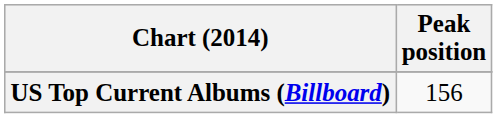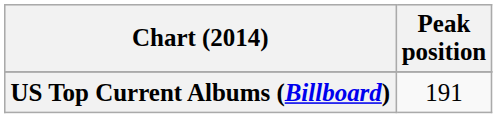US Top Current Albums (Billboard) | Peak position: 156 -> 191
